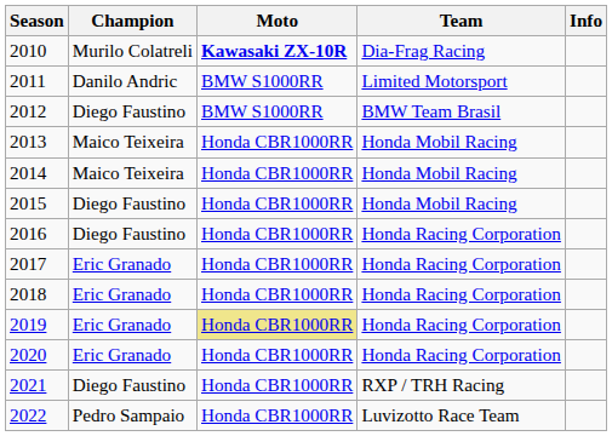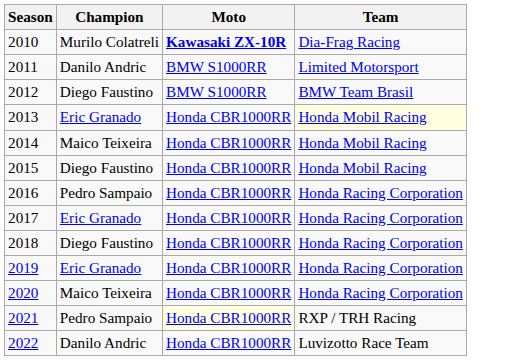- column: Info
2013 | Champion: Maico Teixeira -> Eric Granado
2013 | Team: no background -> lightyellow background
2016 | Champion: Diego Faustino -> Pedro Sampaio
2018 | Champion: Eric Granado -> Diego Faustino
2019 | Moto: khaki background -> no background
2020 | Champion: Eric Granado -> Maico Teixeira
2021 | Champion: Diego Faustino -> Pedro Sampaio
2021 | Moto: no background -> lightyellow background
2022 | Champion: Pedro Sampaio -> Danilo Andric
